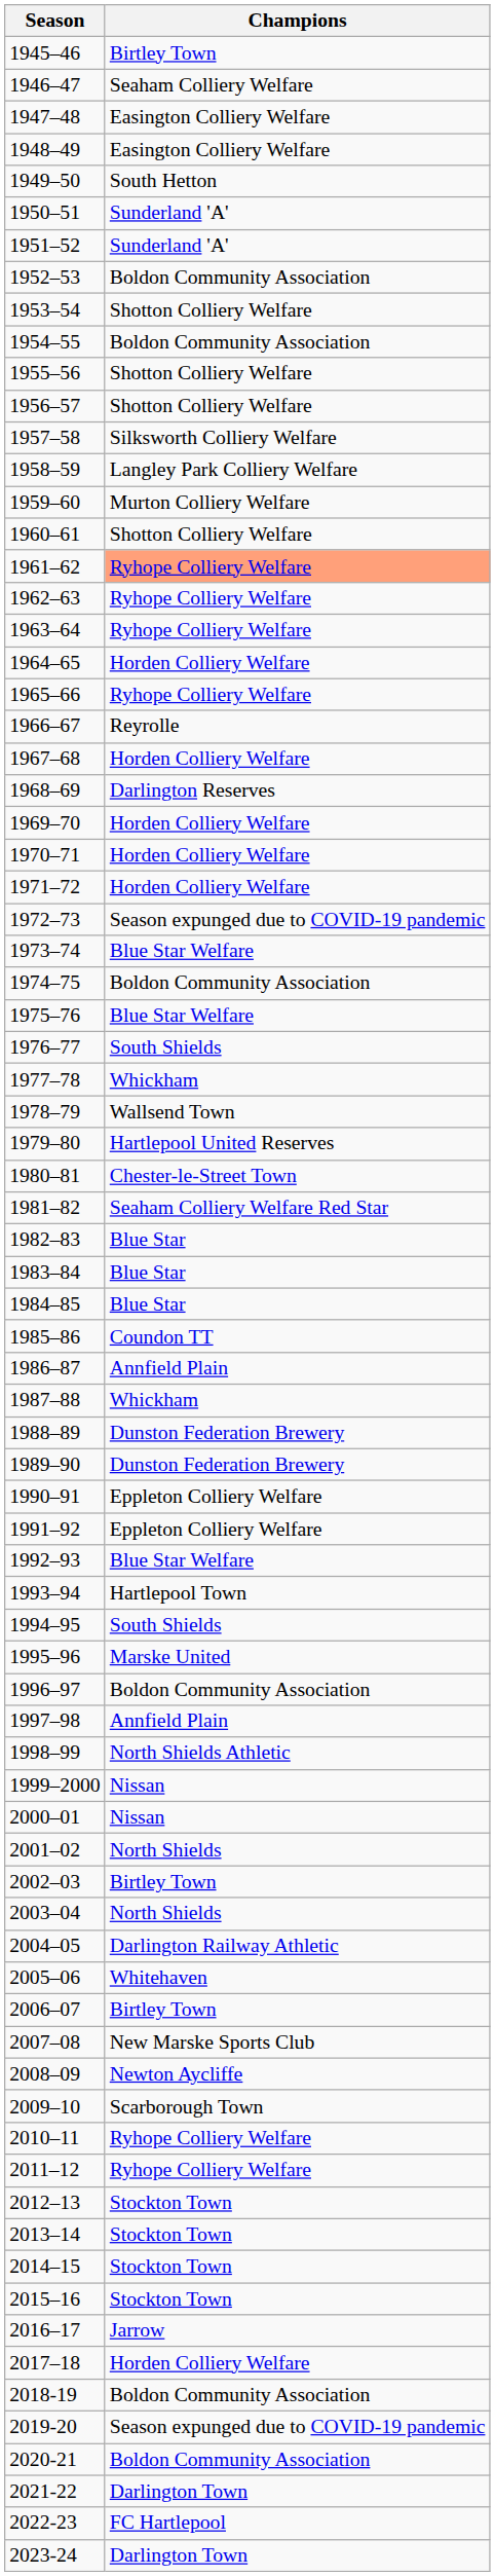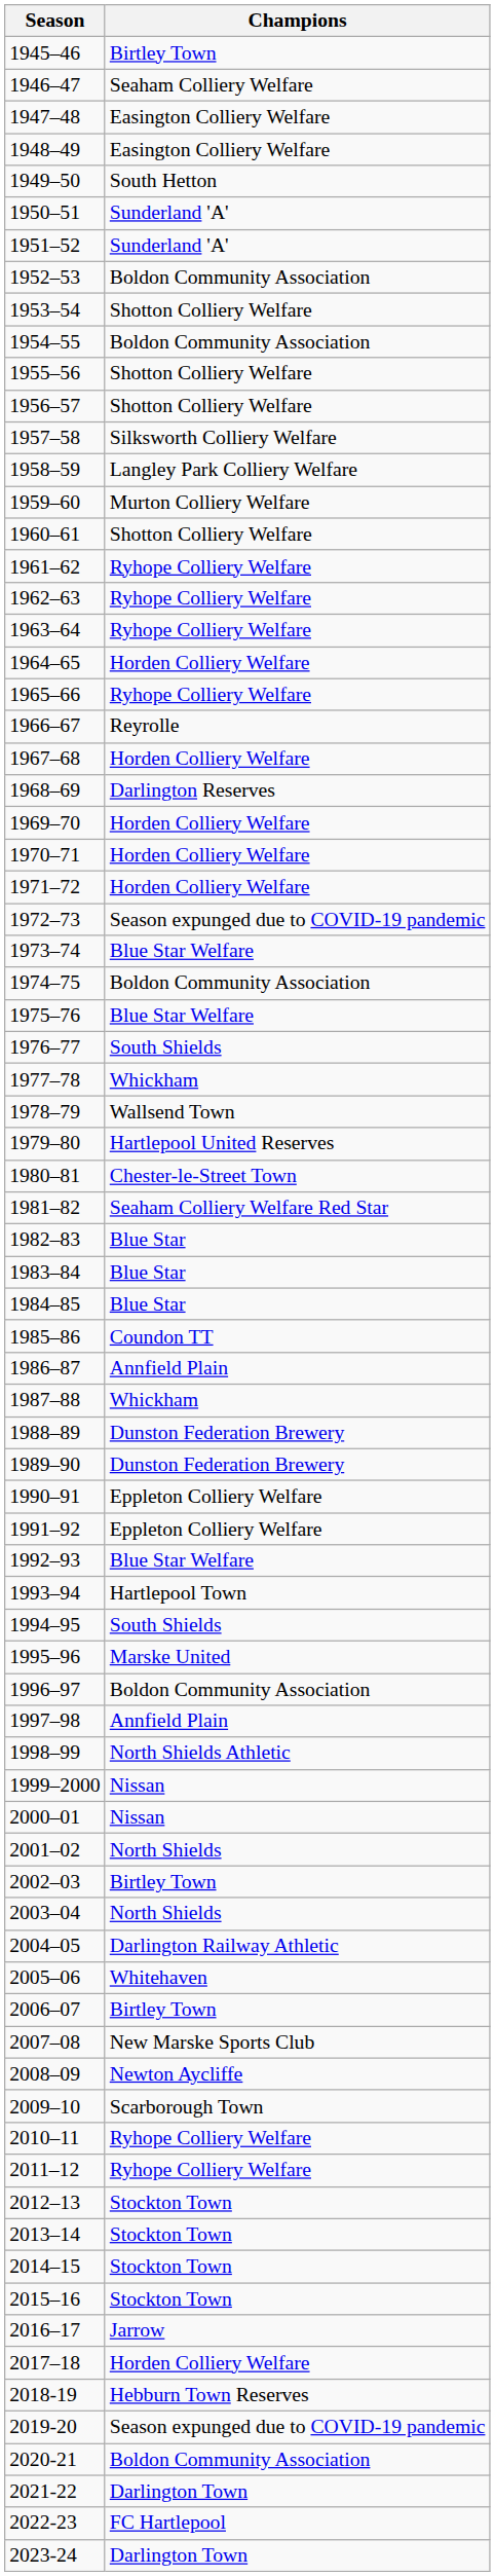1961–62 | Champions: lightsalmon background -> no background
2018-19 | Champions: Boldon Community Association -> Hebburn Town Reserves
